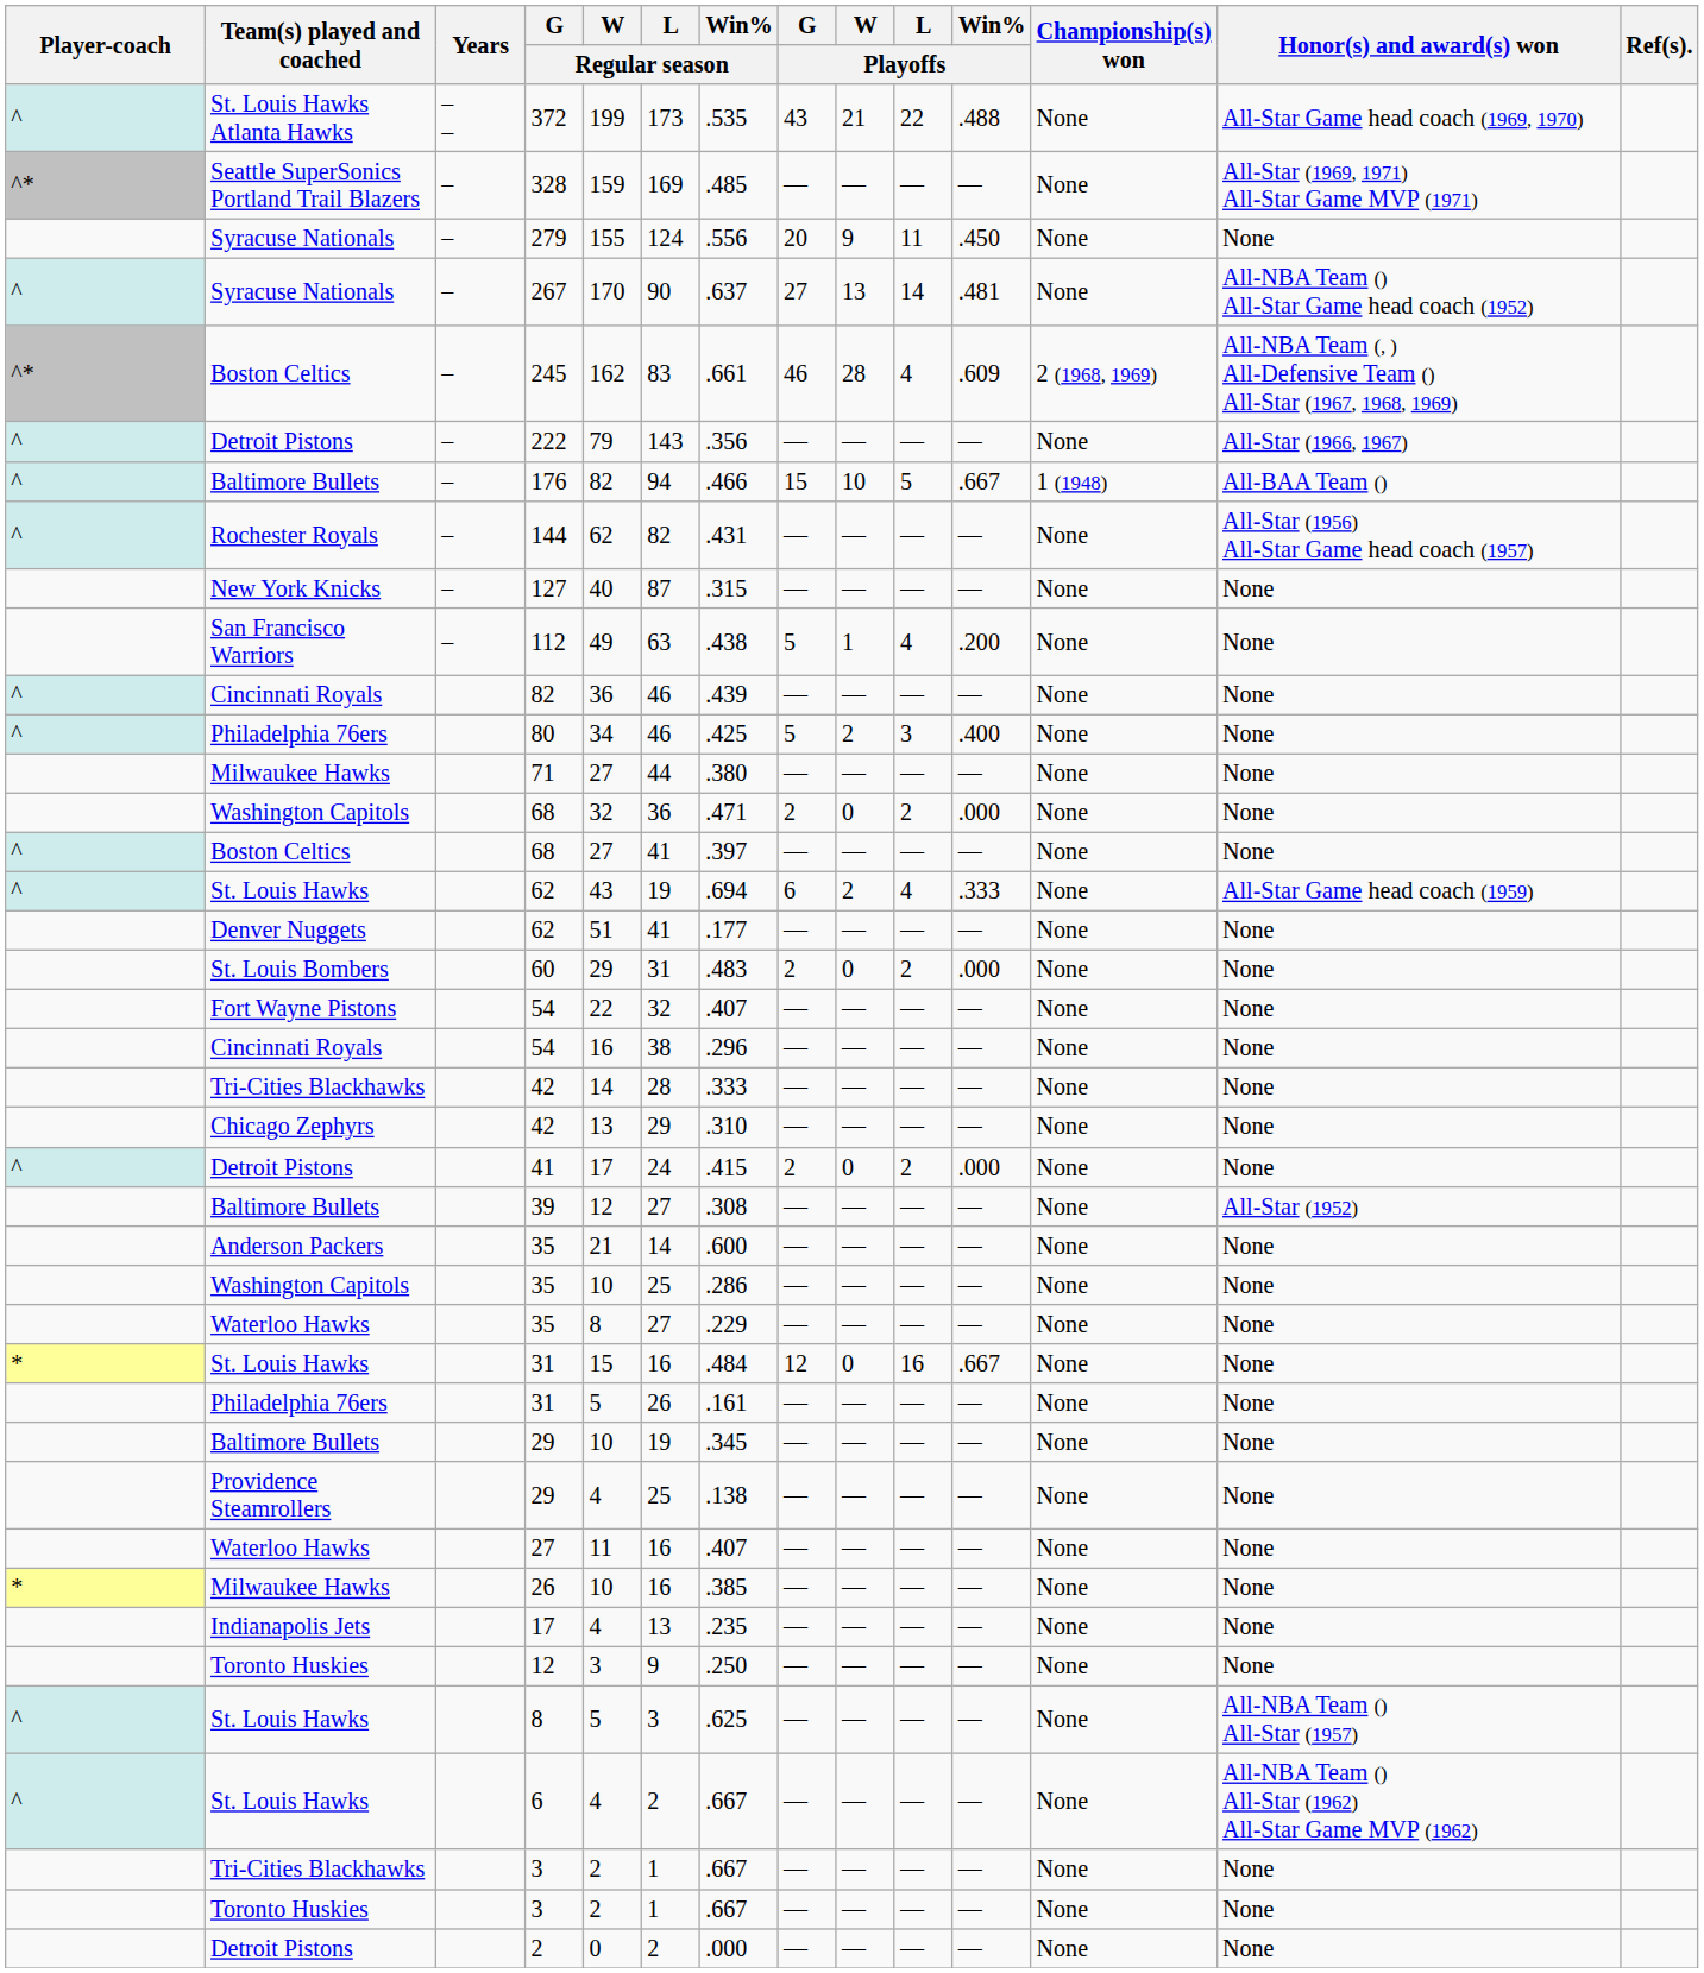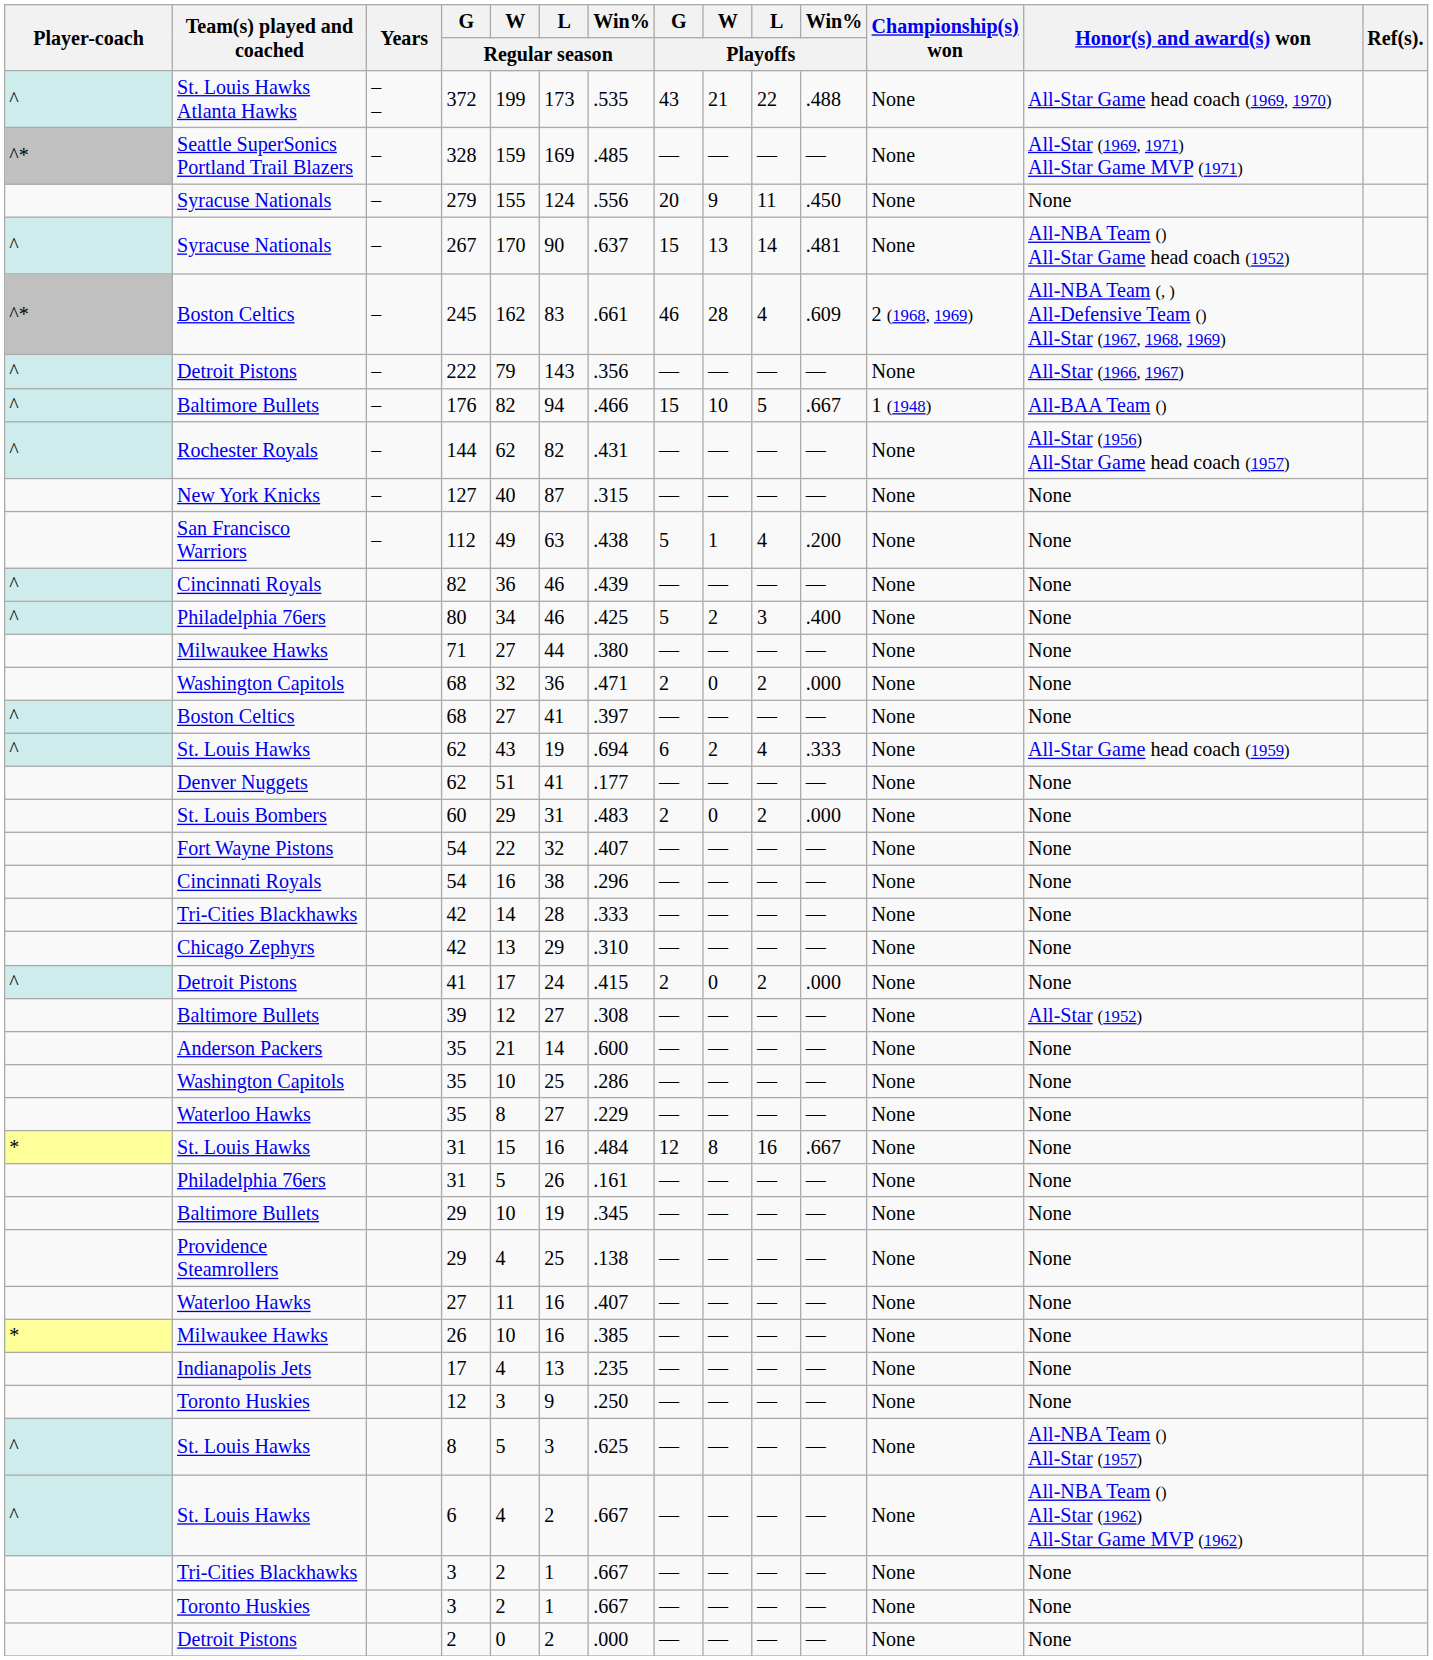267 | G / Playoffs: 27 -> 15
St. Louis Hawks / 31 | W / Playoffs: 0 -> 8
